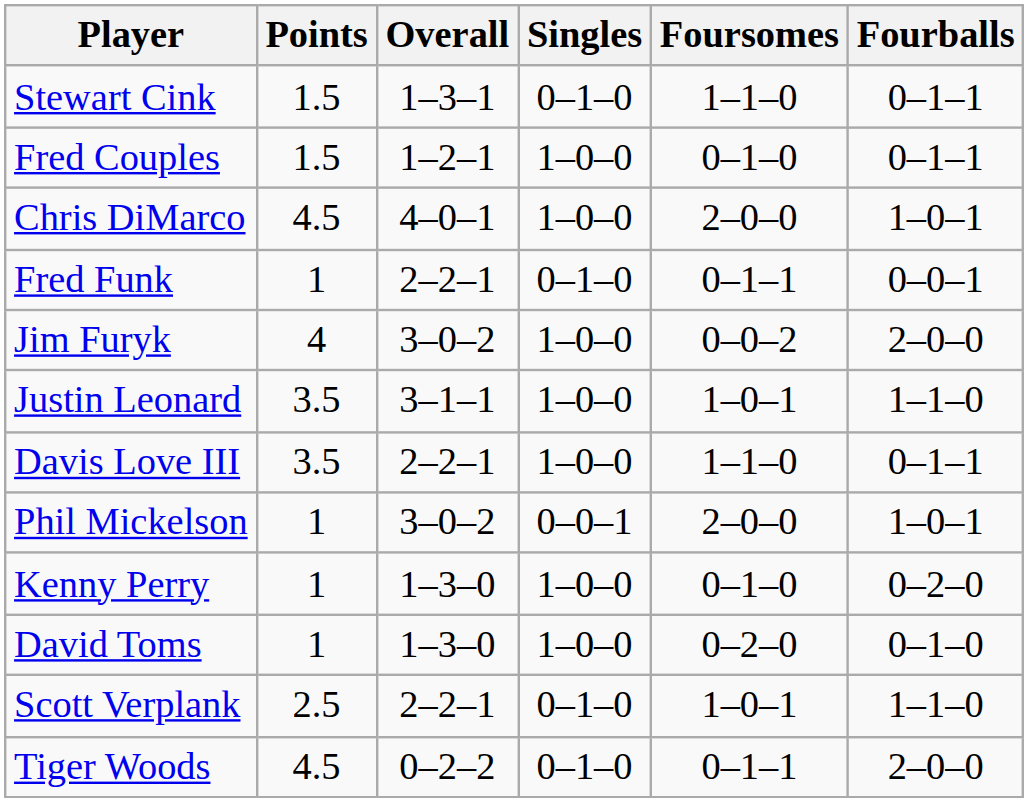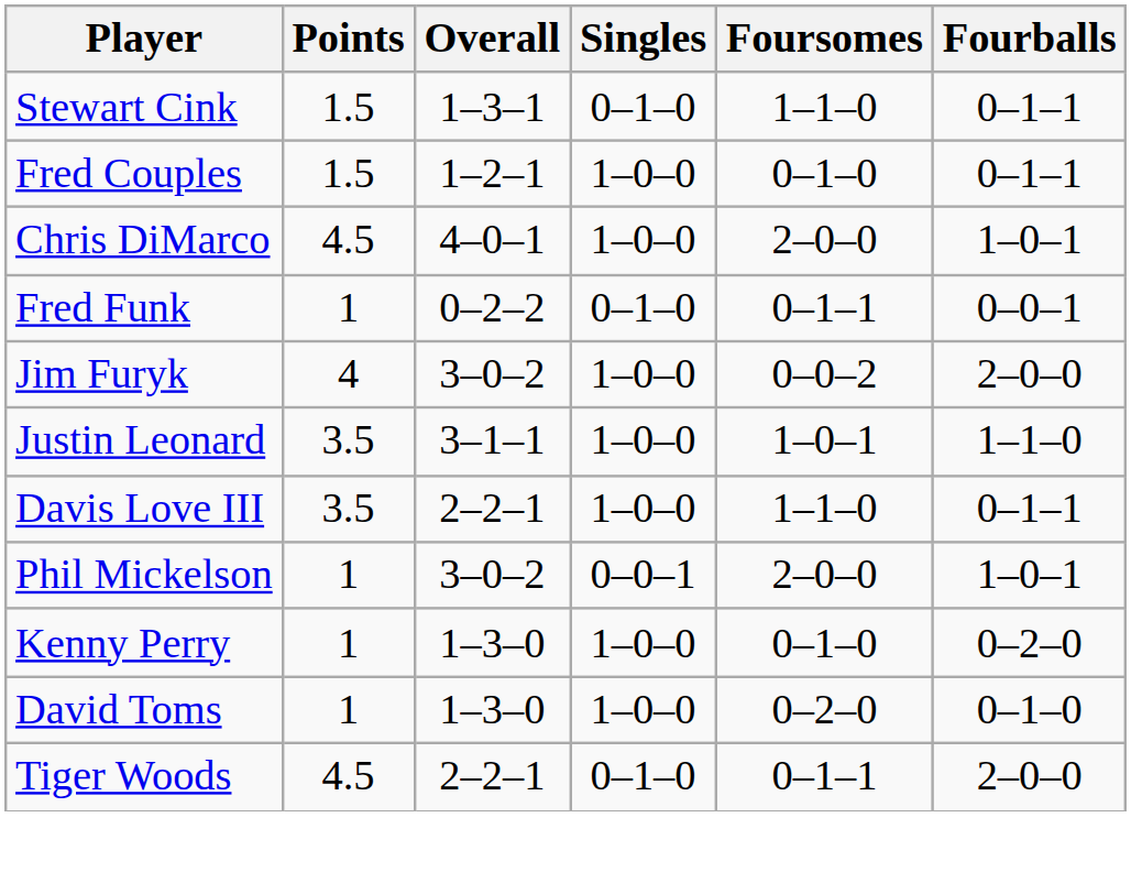Fred Funk | Overall: 2–2–1 -> 0–2–2
- row: Scott Verplank | 2.5 | 2–2–1 | 0–1–0 | 1–0–1 | 1–1–0
Tiger Woods | Overall: 0–2–2 -> 2–2–1
